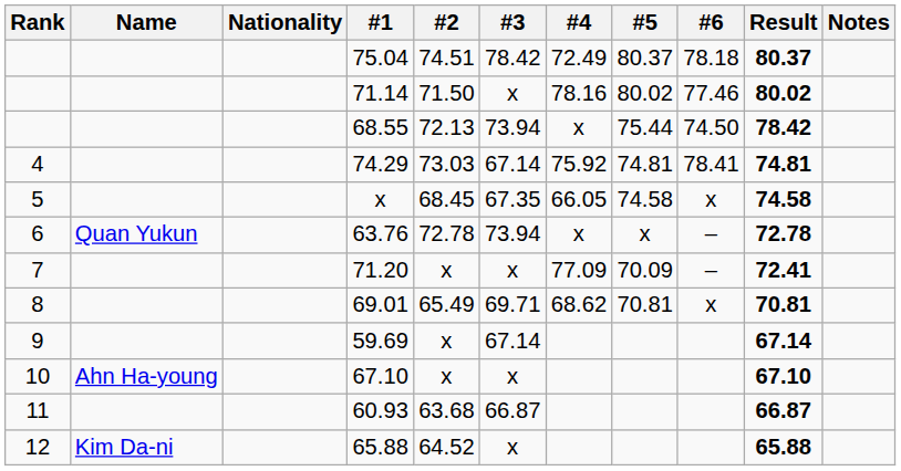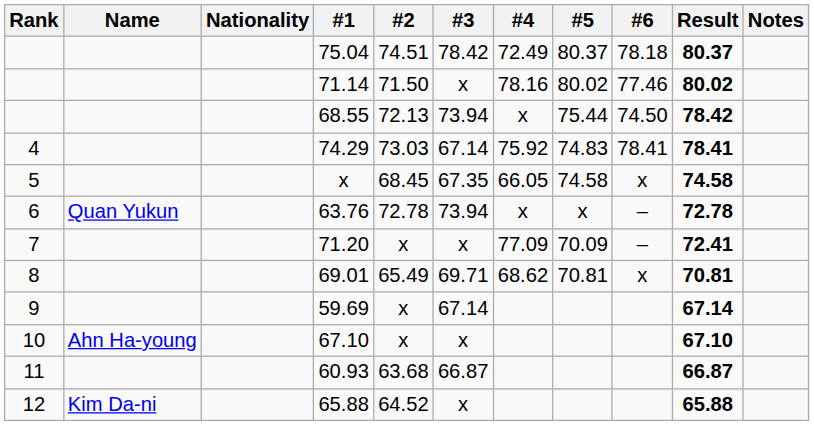74.29 | #5: 74.81 -> 74.83
74.29 | Result: 74.81 -> 78.41
